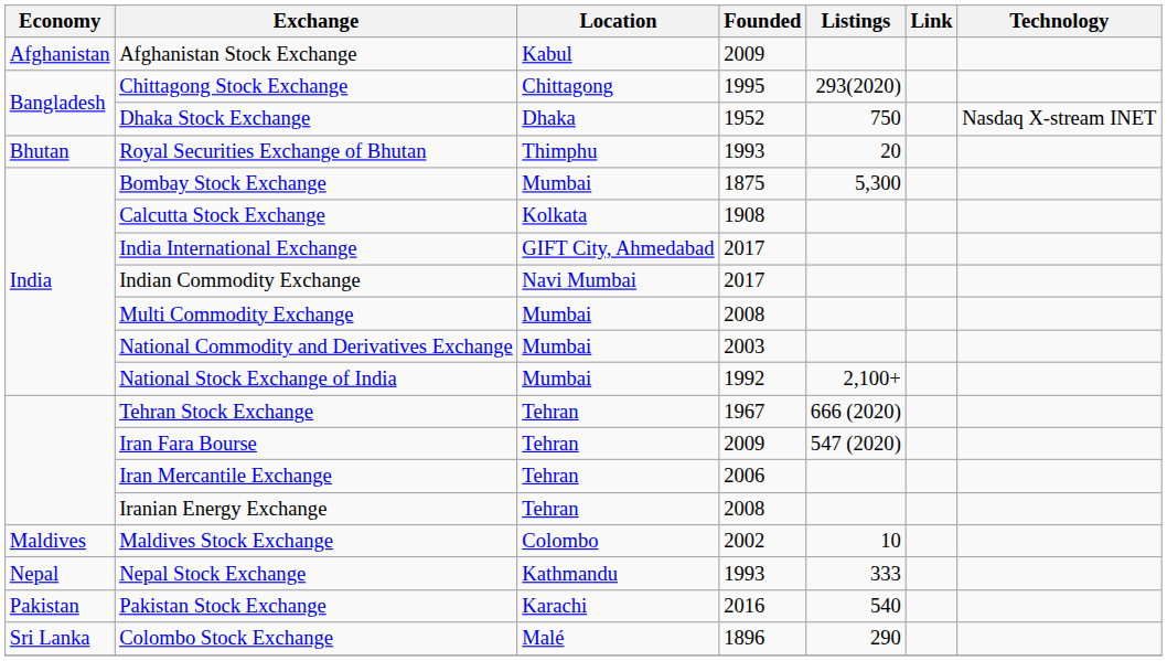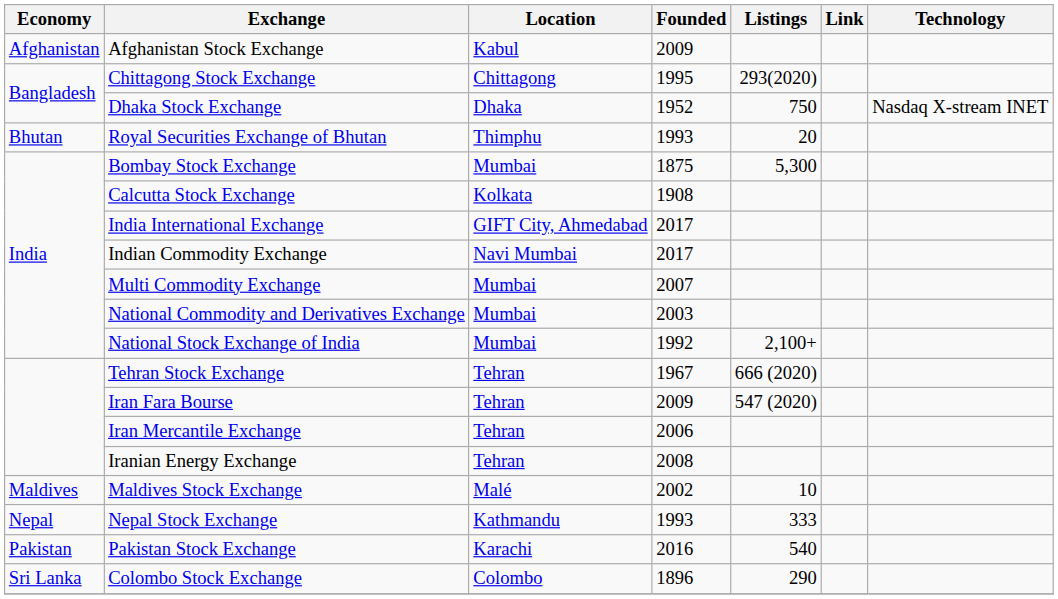Multi Commodity Exchange | Founded: 2008 -> 2007
Maldives Stock Exchange | Location: Colombo -> Malé
Colombo Stock Exchange | Location: Malé -> Colombo
